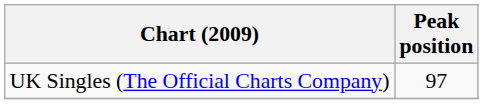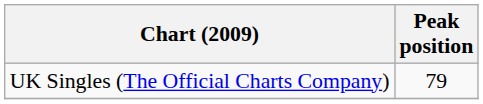UK Singles (The Official Charts Company) | Peak position: 97 -> 79
